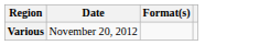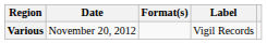+ column: Label | Vigil Records
